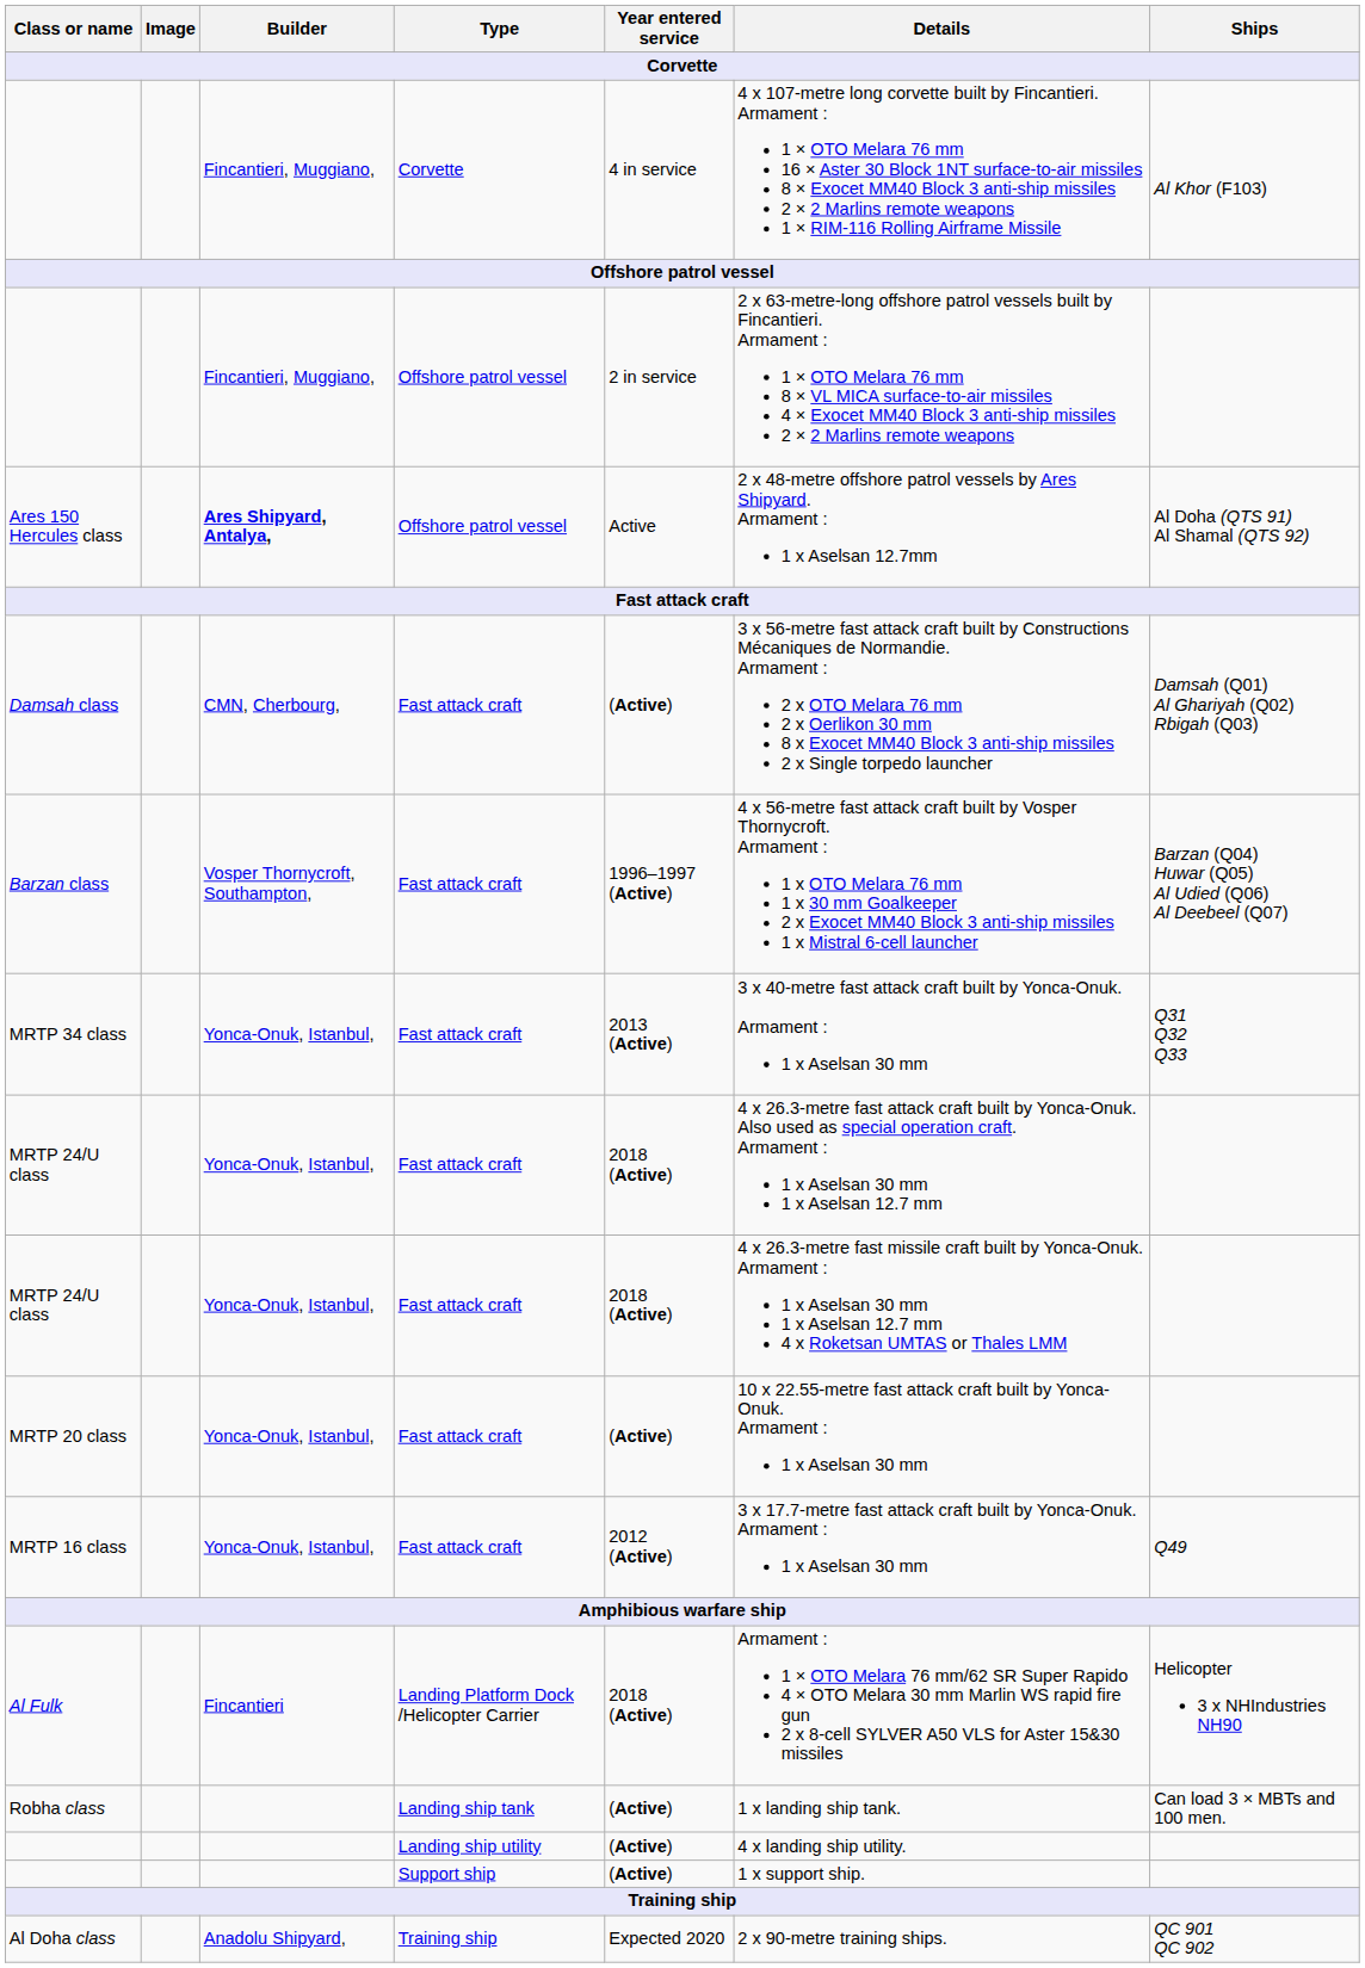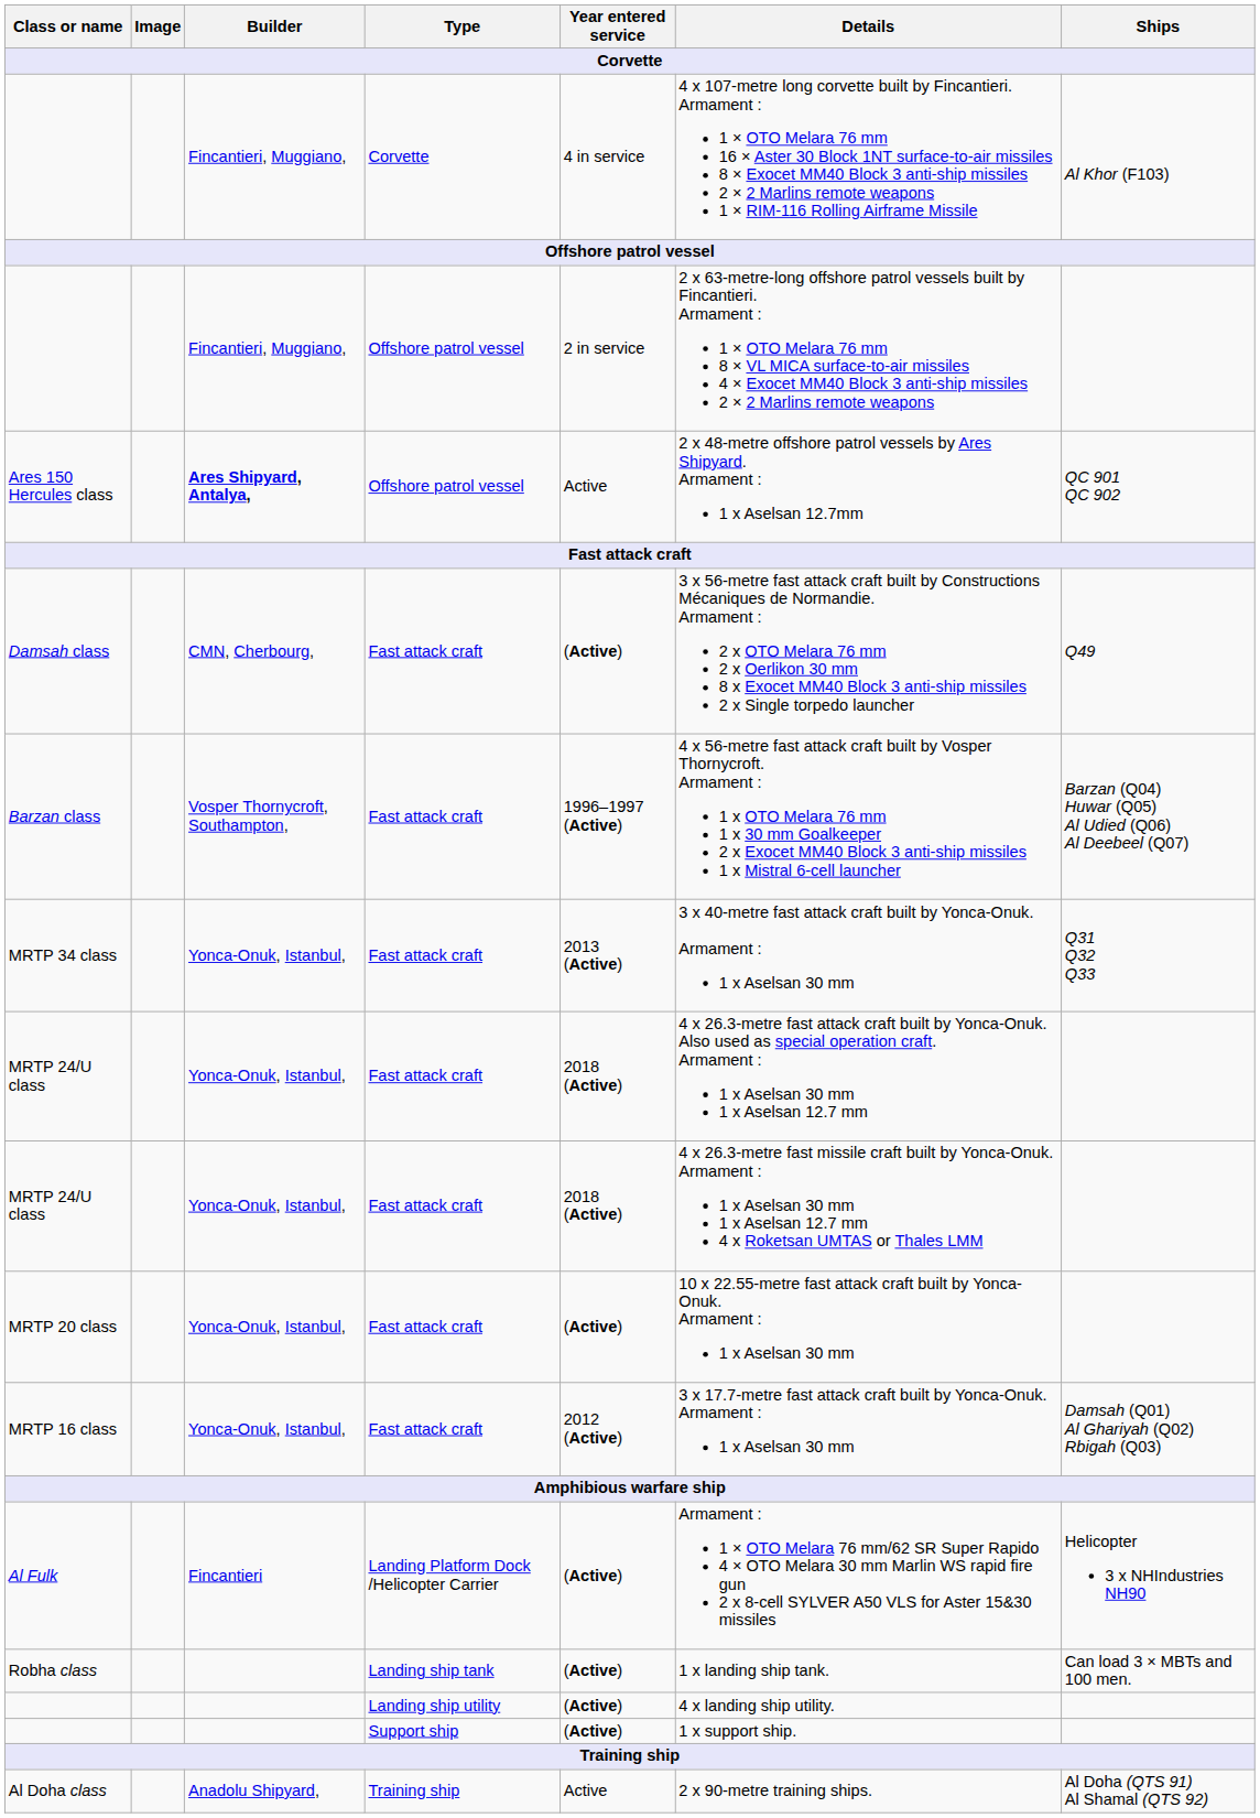Ares 150 Hercules class | Ships: Al Doha (QTS 91) Al Shamal (QTS 92) -> QC 901 QC 902
Damsah class | Ships: Damsah (Q01) Al Ghariyah (Q02) Rbigah (Q03) -> Q49
MRTP 16 class | Ships: Q49 -> Damsah (Q01) Al Ghariyah (Q02) Rbigah (Q03)
Al Fulk | Year entered service: 2018 (Active) -> (Active)
Al Doha class | Year entered service: Expected 2020 -> Active
Al Doha class | Ships: QC 901 QC 902 -> Al Doha (QTS 91) Al Shamal (QTS 92)
